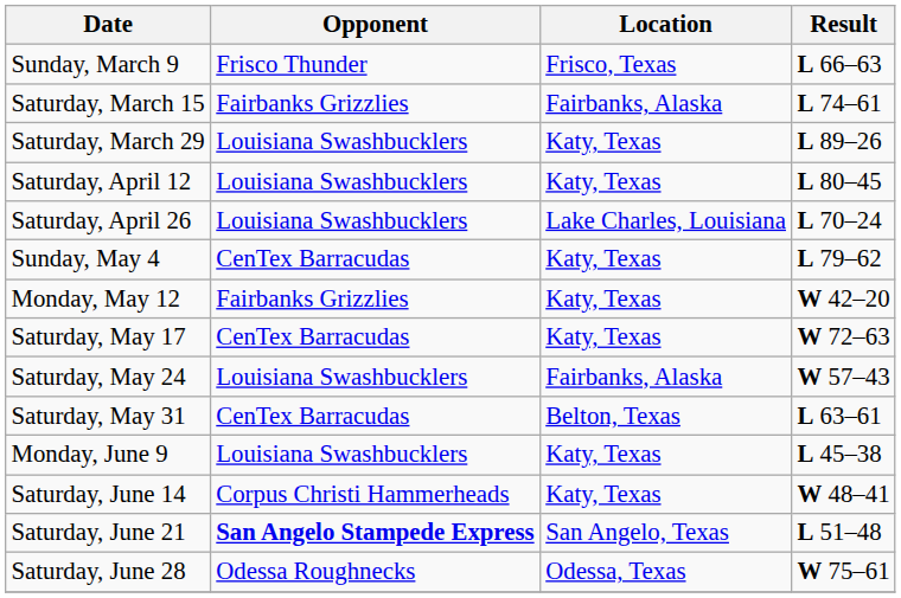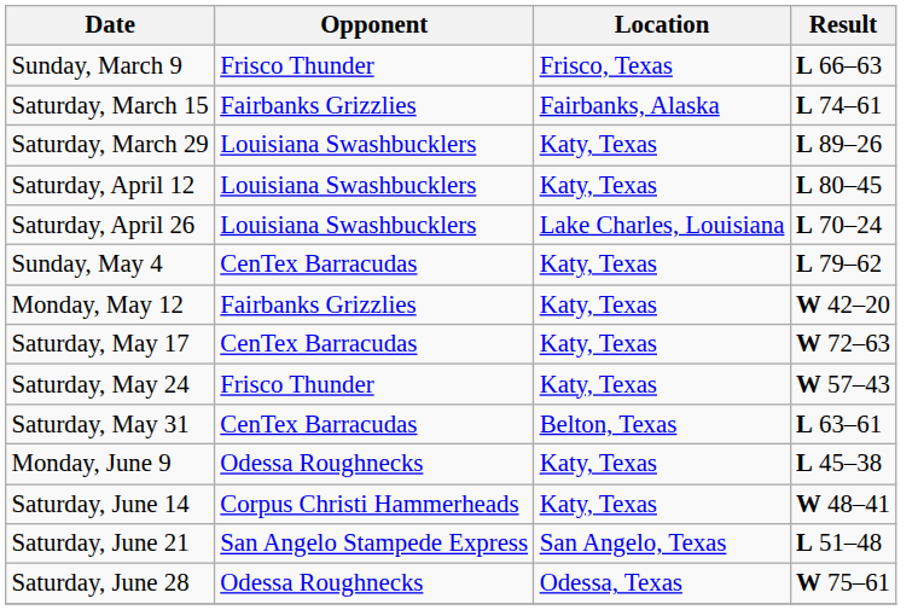Saturday, May 24 | Opponent: Louisiana Swashbucklers -> Frisco Thunder
Saturday, May 24 | Location: Fairbanks, Alaska -> Katy, Texas
Monday, June 9 | Opponent: Louisiana Swashbucklers -> Odessa Roughnecks
Saturday, June 21 | Opponent: bold -> normal
